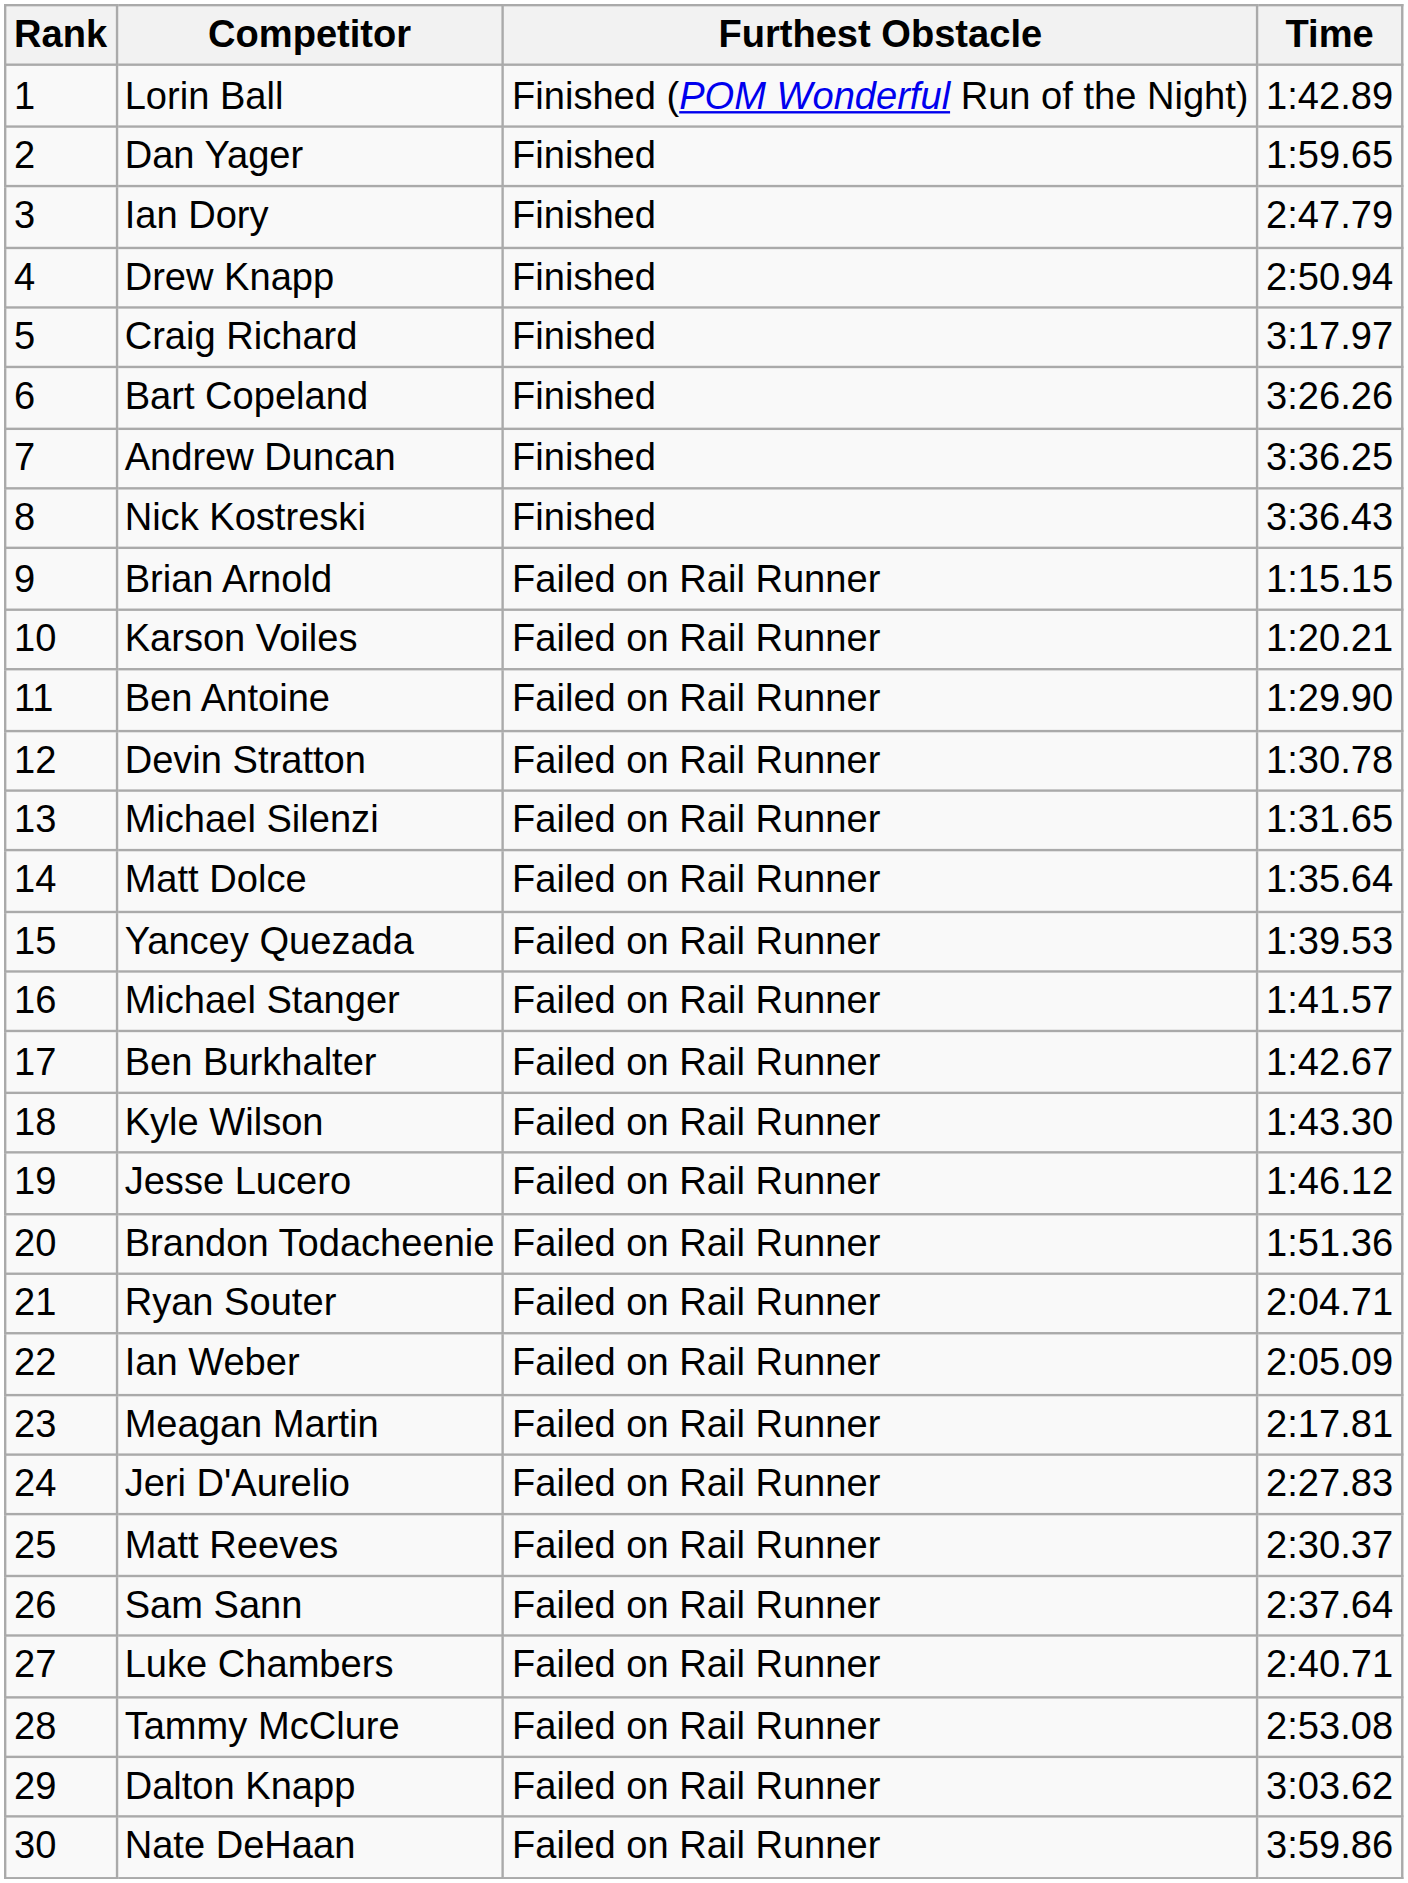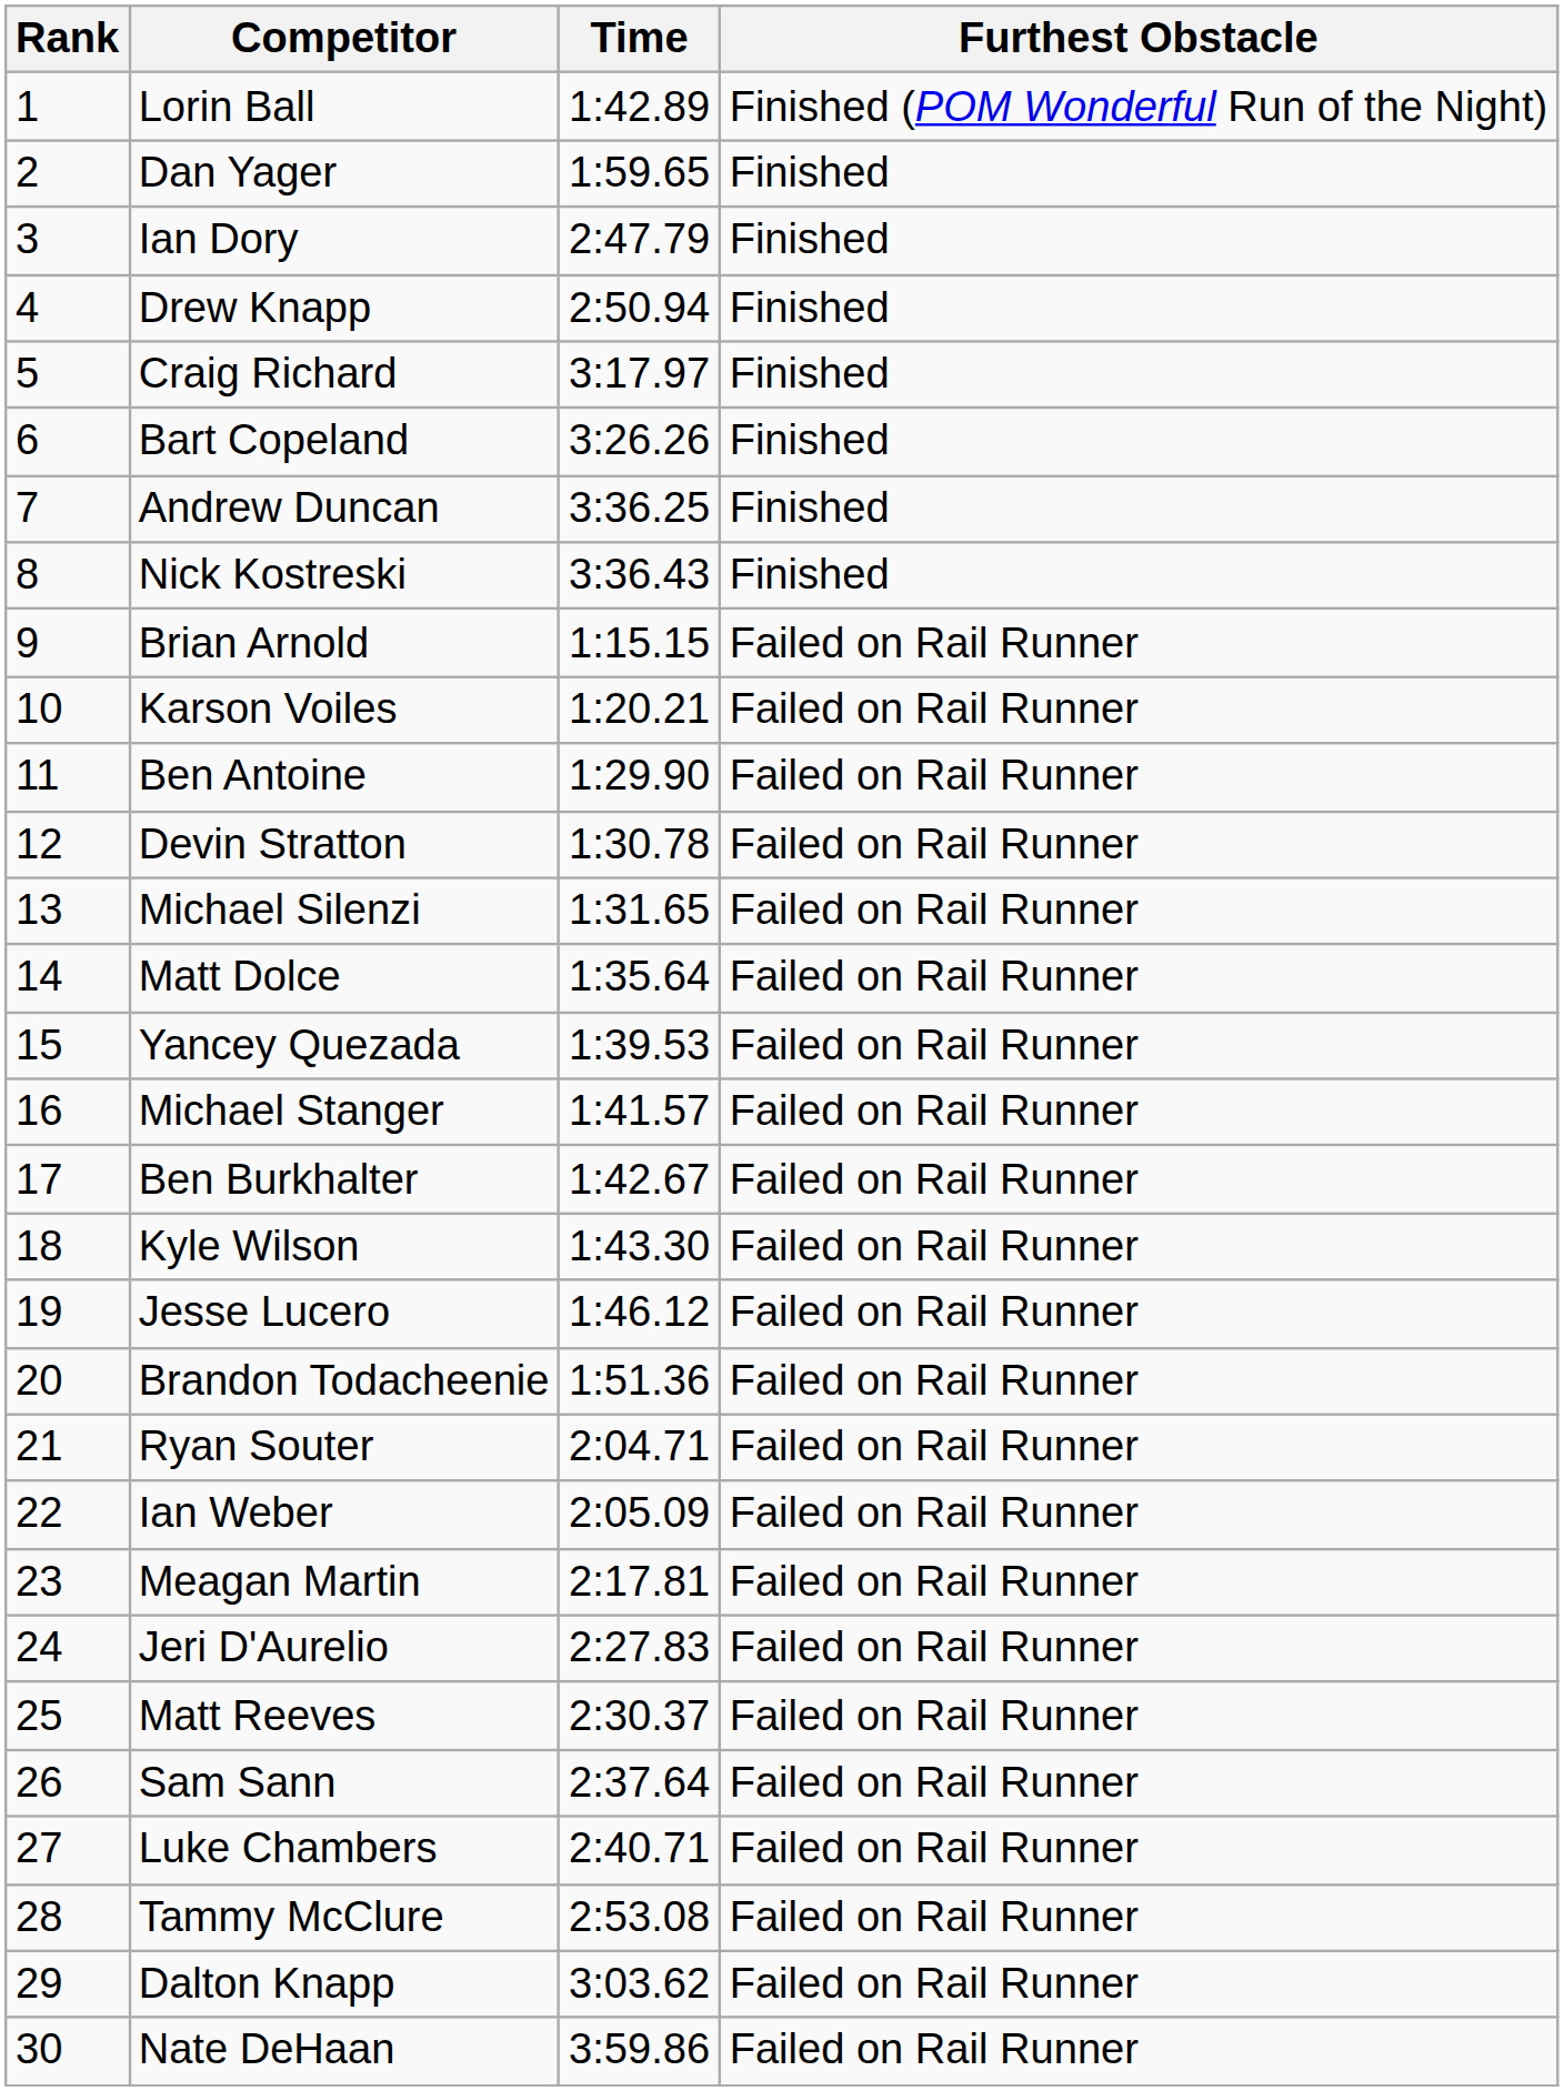columns swapped: Time <-> Furthest Obstacle
